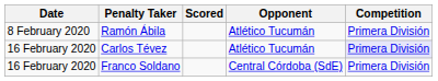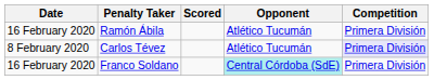Ramón Ábila | Date: 8 February 2020 -> 16 February 2020
Carlos Tévez | Date: 16 February 2020 -> 8 February 2020
Franco Soldano | Opponent: no background -> paleturquoise background
